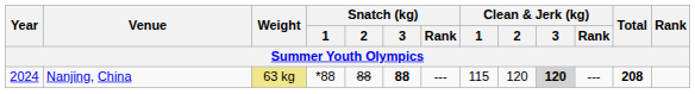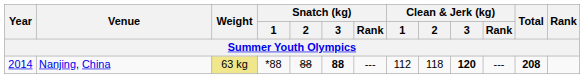Nanjing, China | Year: 2024 -> 2014
Nanjing, China | Clean & Jerk (kg) / 1: 115 -> 112
Nanjing, China | Clean & Jerk (kg) / 2: 120 -> 118
Nanjing, China | Clean & Jerk (kg) / 3: lightgrey background -> no background
